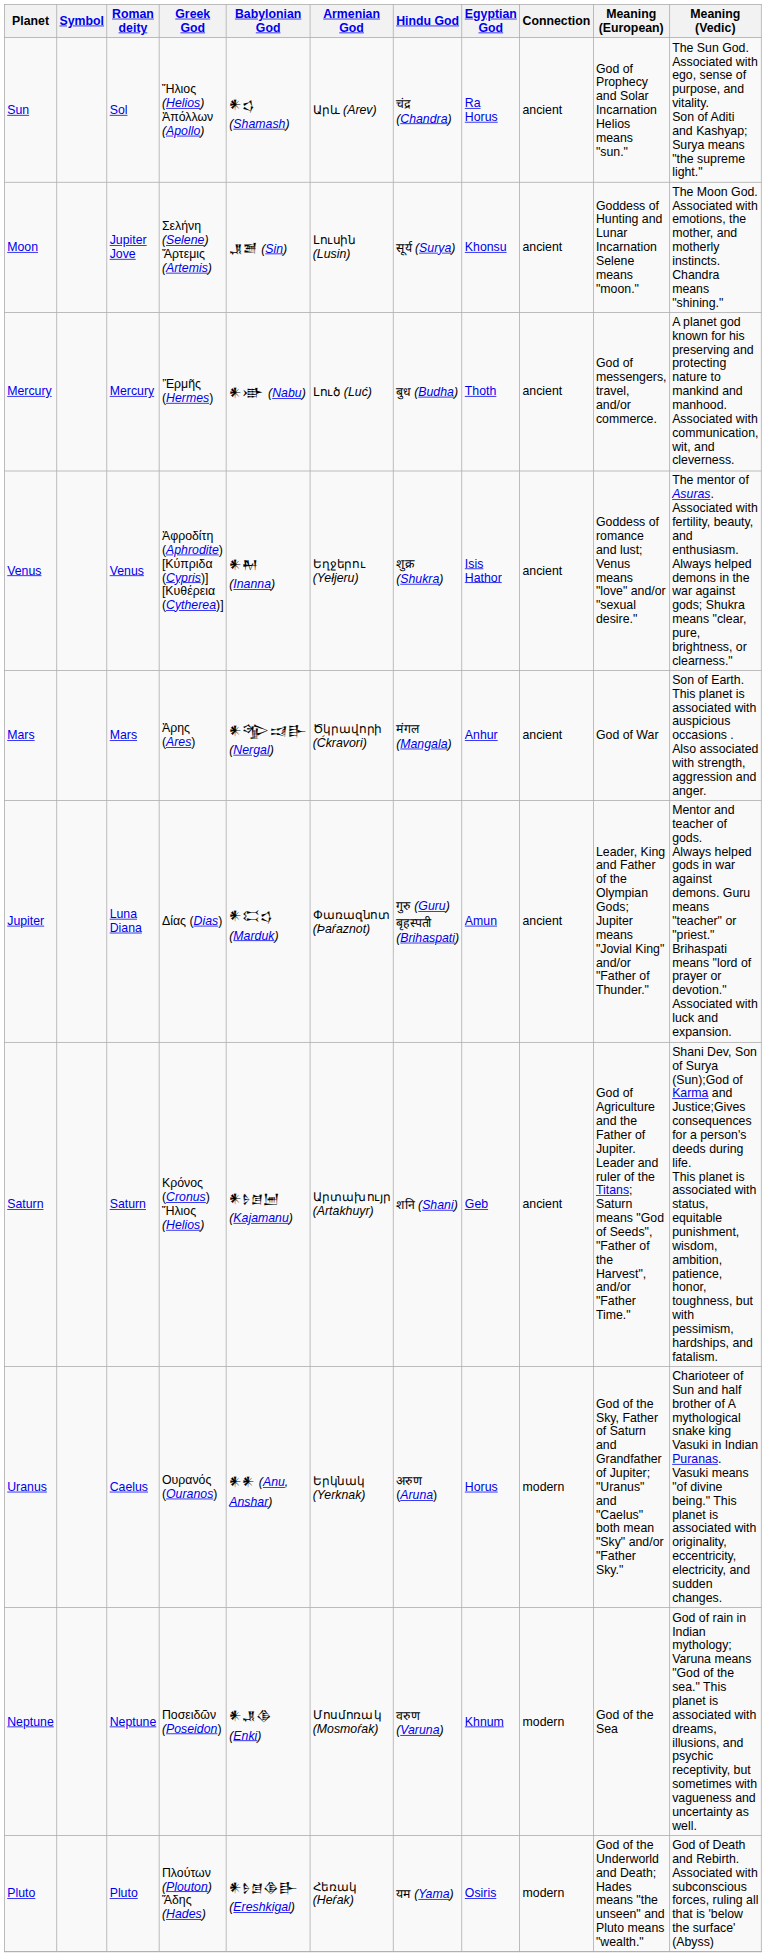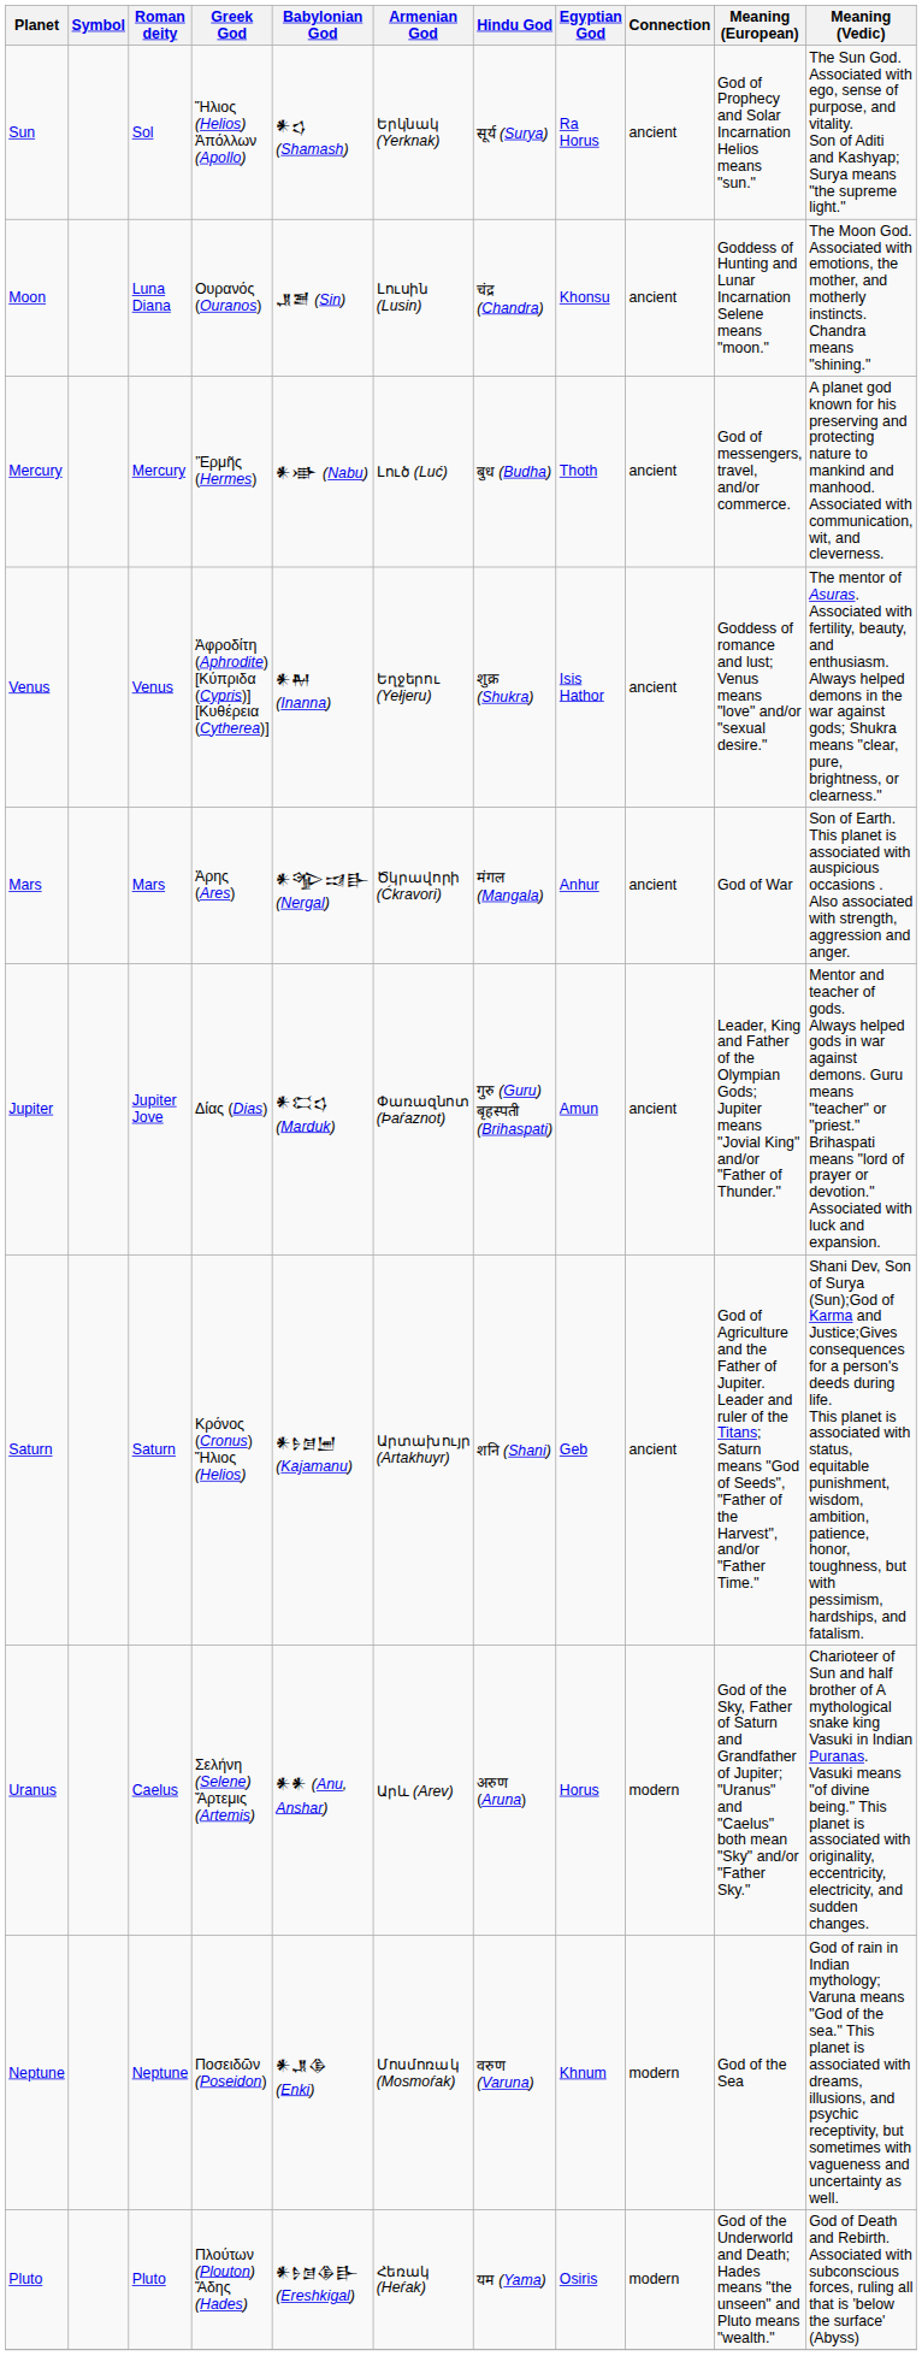Sun | Armenian God: Արև (Arev) -> Երկնակ (Yerknak)
Sun | Hindu God: चंद्र (Chandra) -> सूर्य (Surya)
Moon | Roman deity: Jupiter Jove -> Luna Diana
Moon | Greek God: Σελήνη (Selene) Ἄρτεμις (Artemis) -> Ουρανός (Ouranos)
Moon | Hindu God: सूर्य (Surya) -> चंद्र (Chandra)
Jupiter | Roman deity: Luna Diana -> Jupiter Jove
Uranus | Greek God: Ουρανός (Ouranos) -> Σελήνη (Selene) Ἄρτεμις (Artemis)
Uranus | Armenian God: Երկնակ (Yerknak) -> Արև (Arev)
